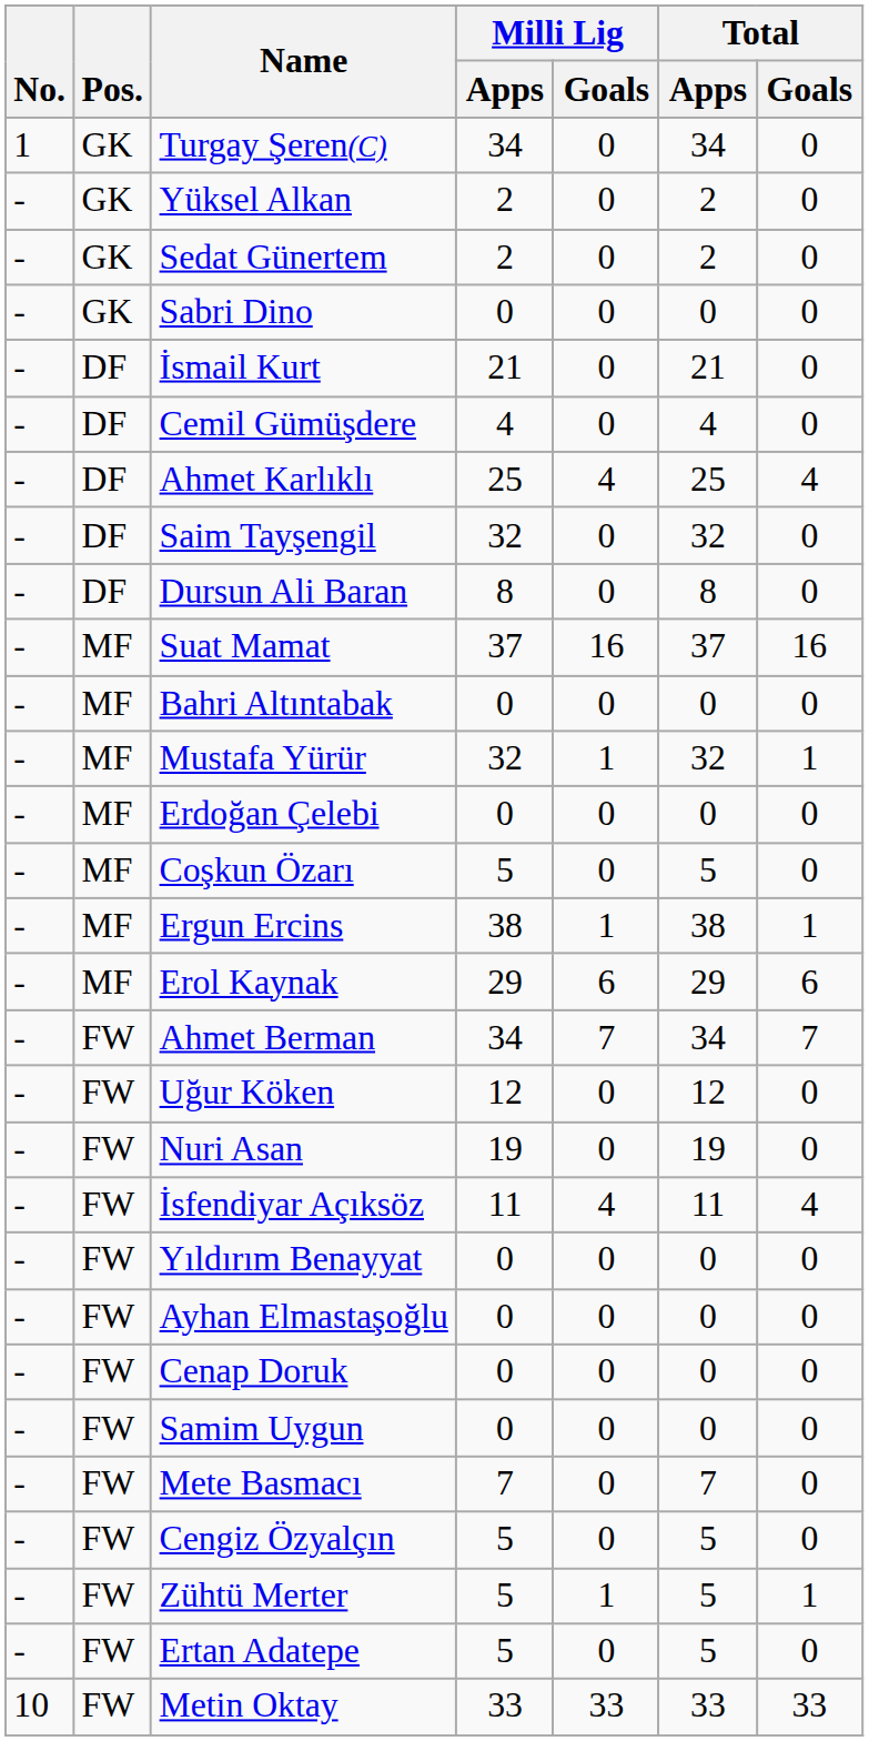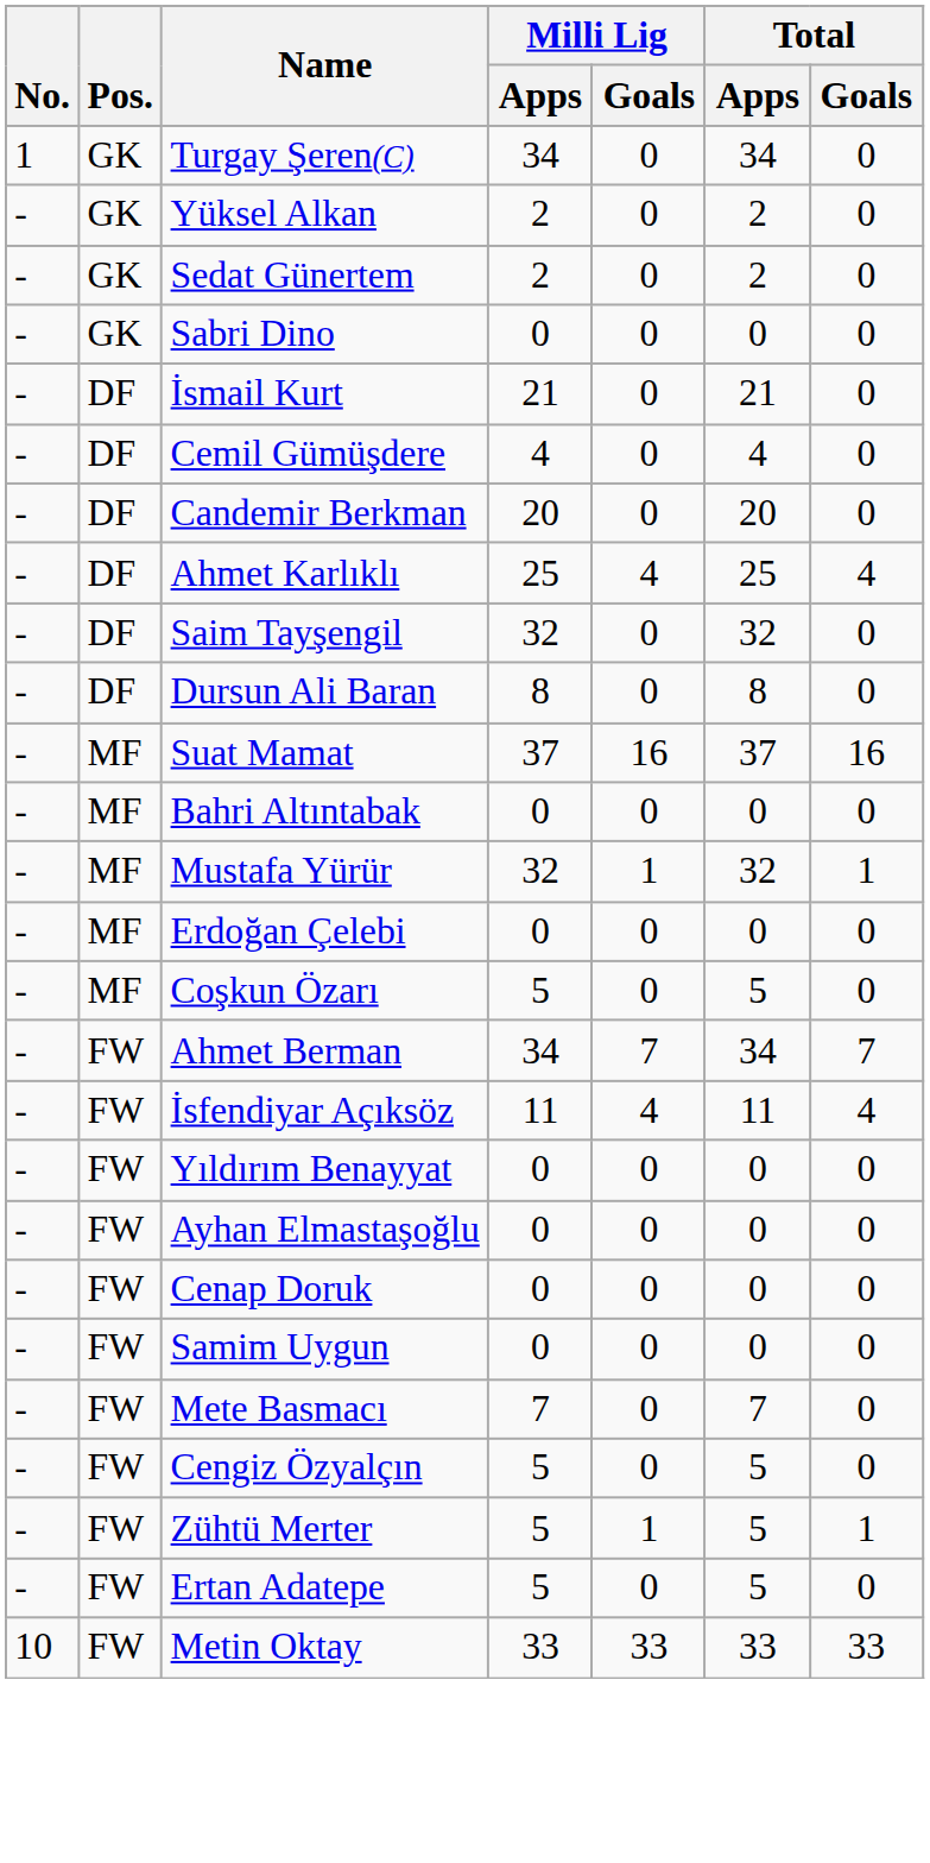+ row: - | DF | Candemir Berkman | 20 | 0 | 20 | 0
- row: - | MF | Ergun Ercins | 38 | 1 | 38 | 1
- row: - | MF | Erol Kaynak | 29 | 6 | 29 | 6
- row: - | FW | Uğur Köken | 12 | 0 | 12 | 0
- row: - | FW | Nuri Asan | 19 | 0 | 19 | 0
